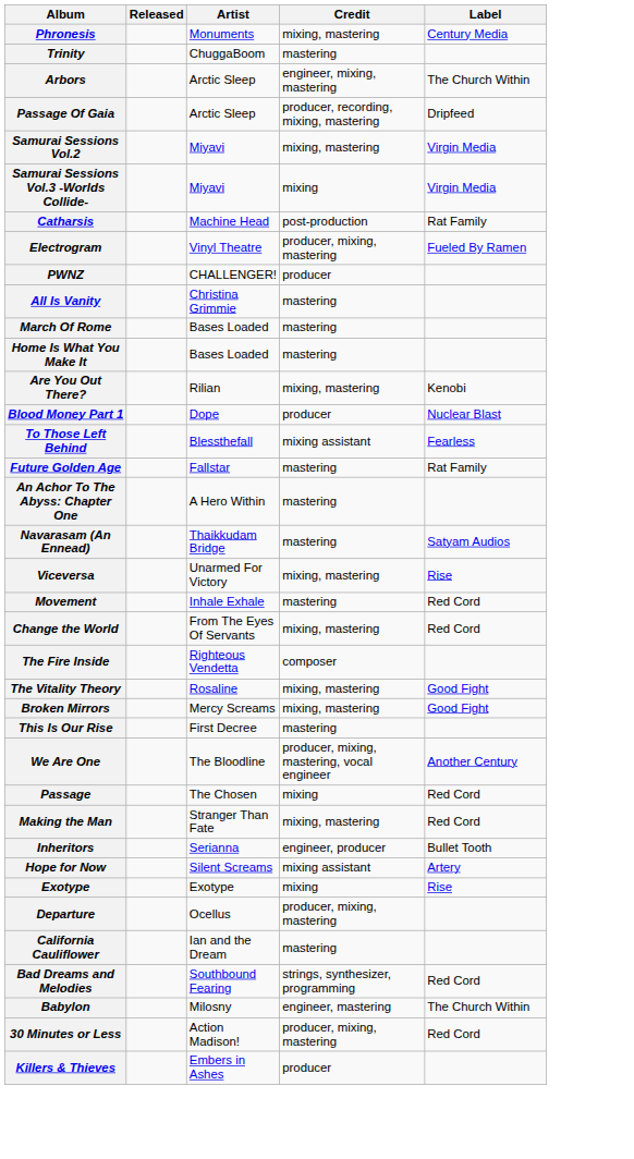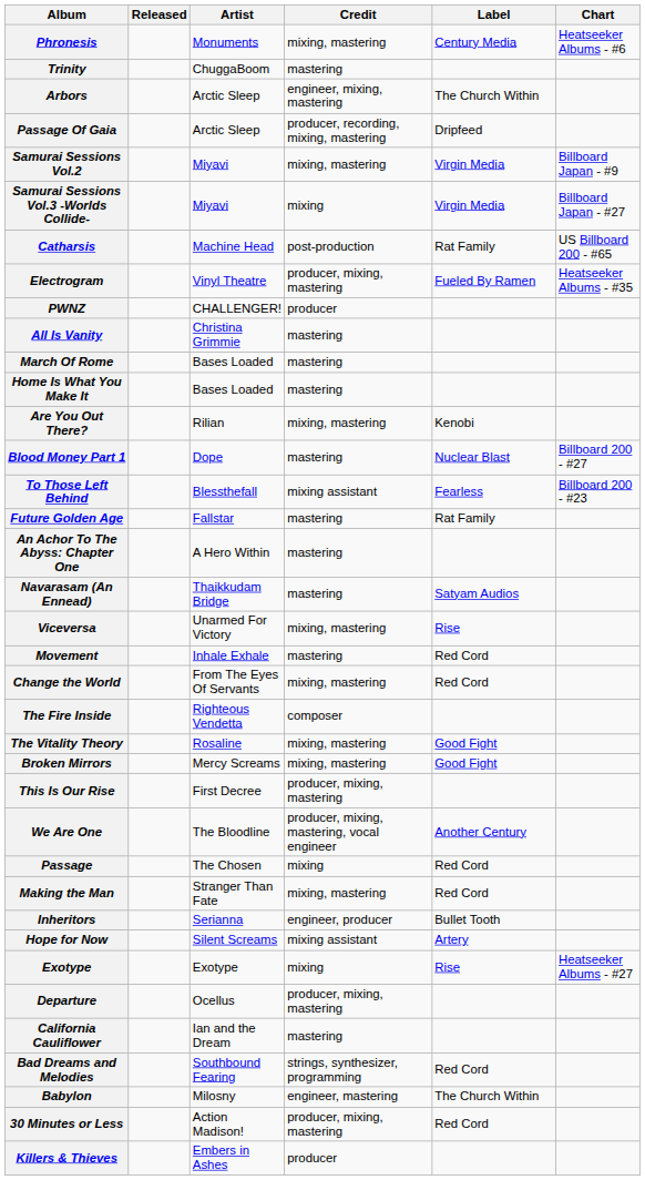+ column: Chart | Heatseeker Albums - #6 | Billboard Japan - #9 | Billboard Japan - #27 | US Billboard 200 - #65 | Heatseeker Albums - #35 | Billboard 200 - #27 | Billboard 200 - #23 | Heatseeker Albums - #27
Blood Money Part 1 | Credit: producer -> mastering
This Is Our Rise | Credit: mastering -> producer, mixing, mastering
